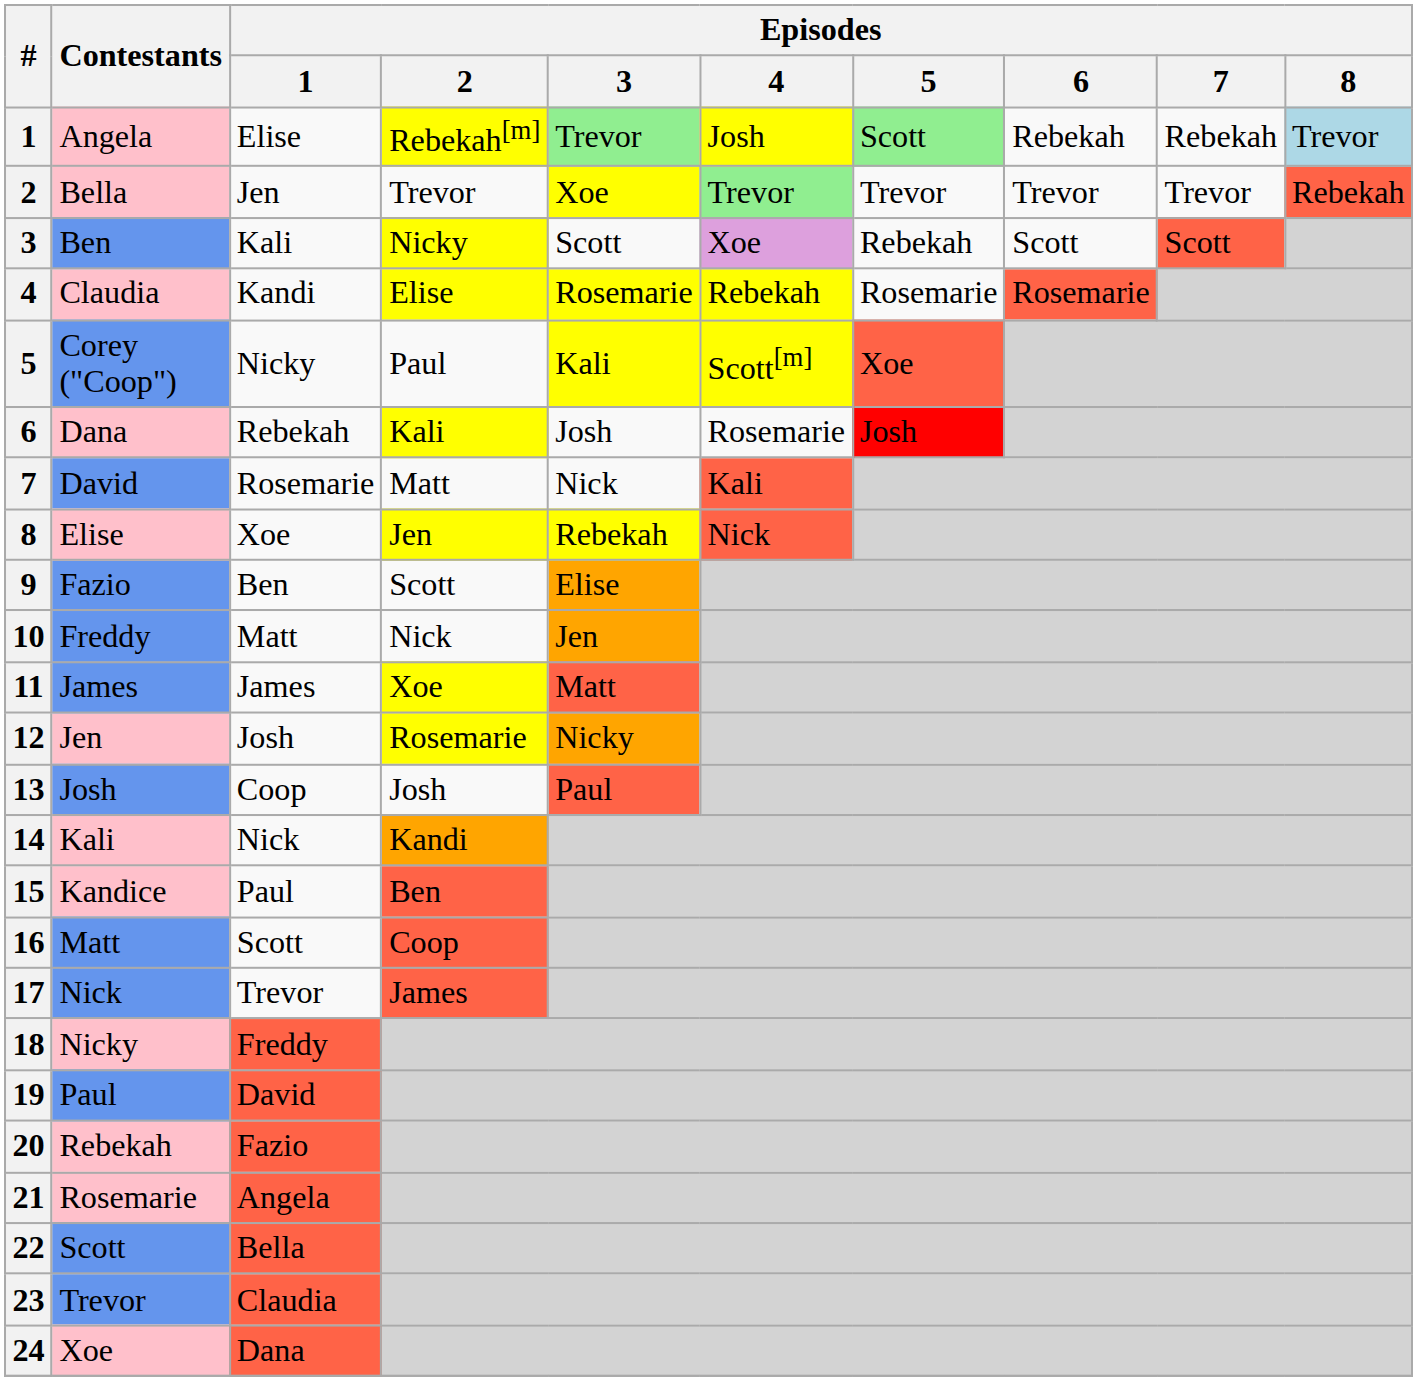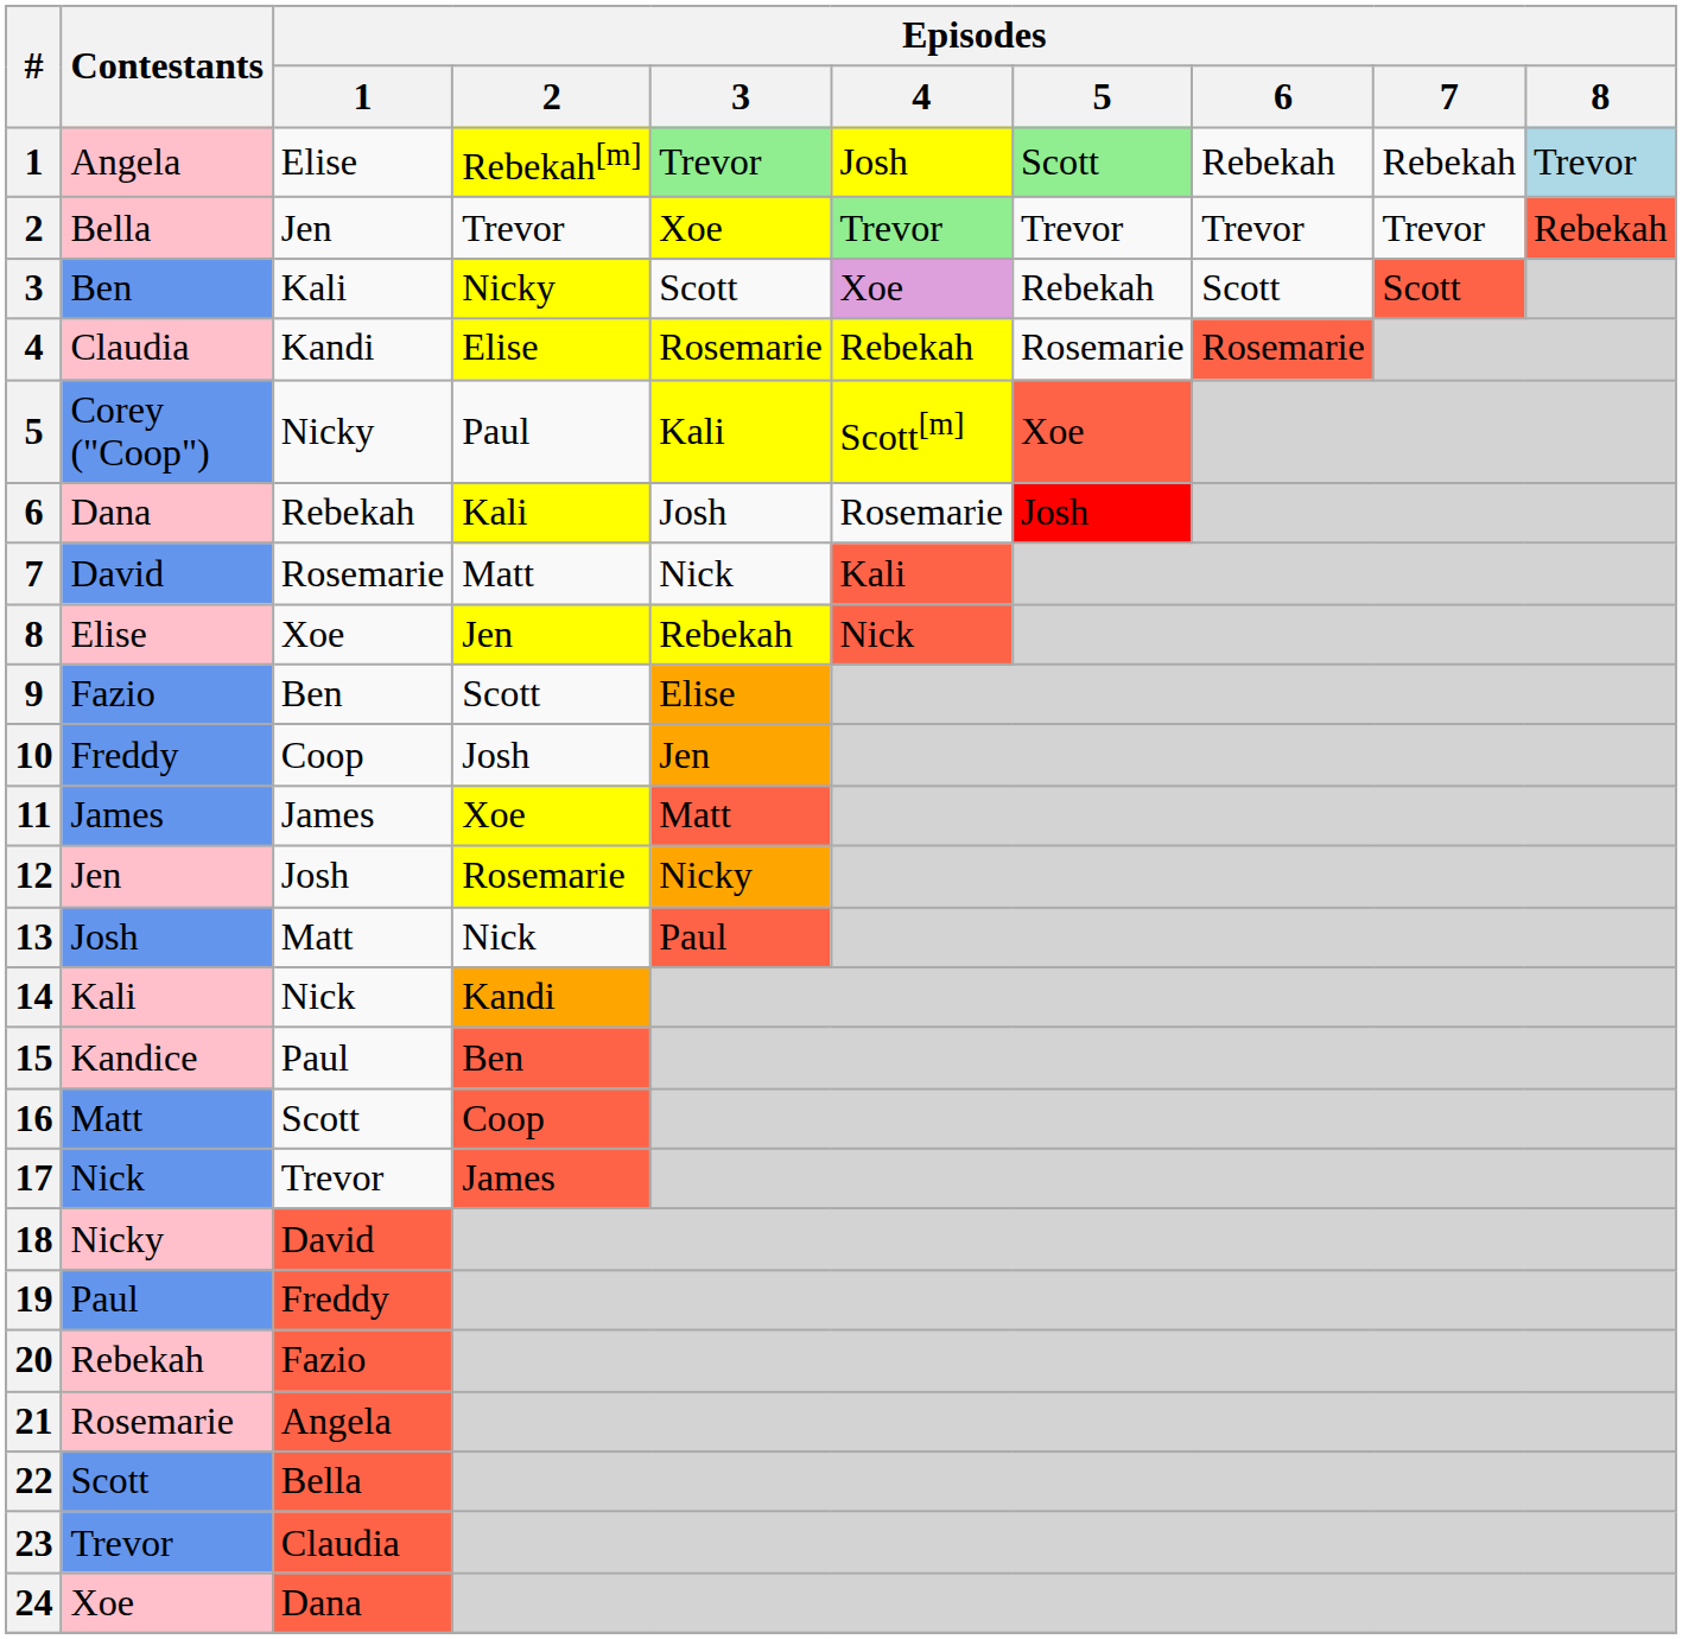10 | Episodes / 1: Matt -> Coop
10 | Episodes / 2: Nick -> Josh
13 | Episodes / 1: Coop -> Matt
13 | Episodes / 2: Josh -> Nick
18 | Episodes / 1: Freddy -> David
19 | Episodes / 1: David -> Freddy
